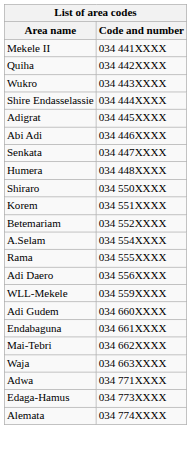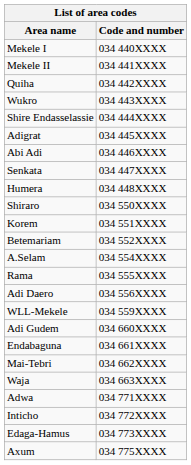+ row: Mekele I | 034 440XXXX
+ row: Inticho | 034 772XXXX
- row: Alemata | 034 774XXXX
+ row: Axum | 034 775XXXX
